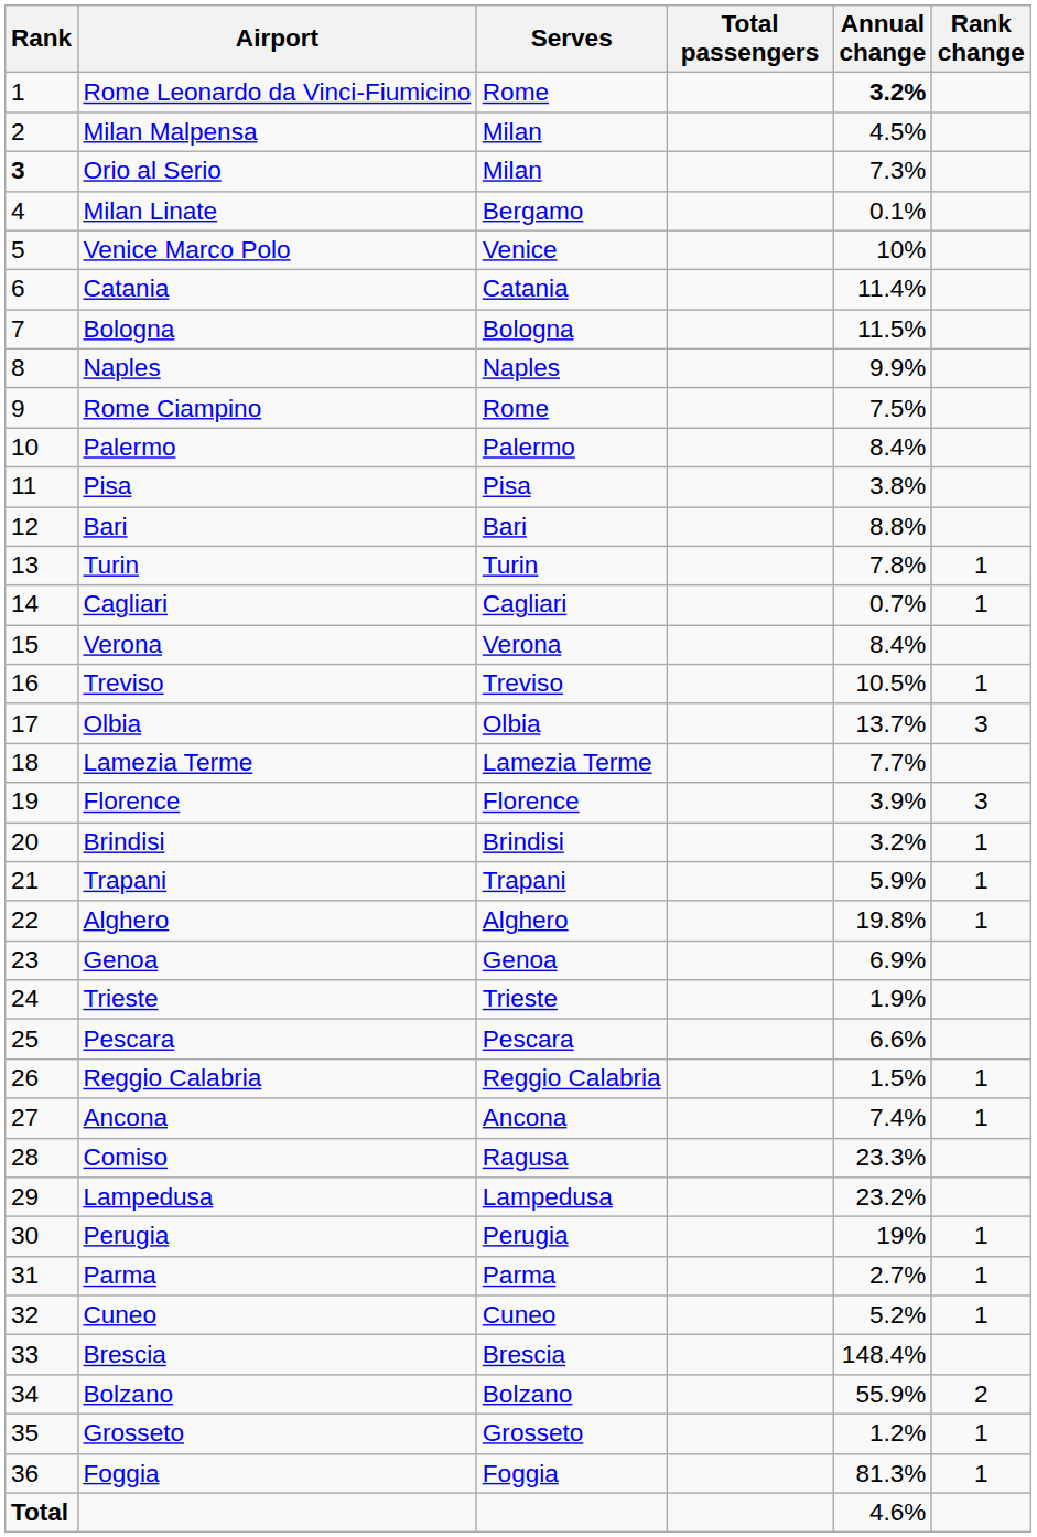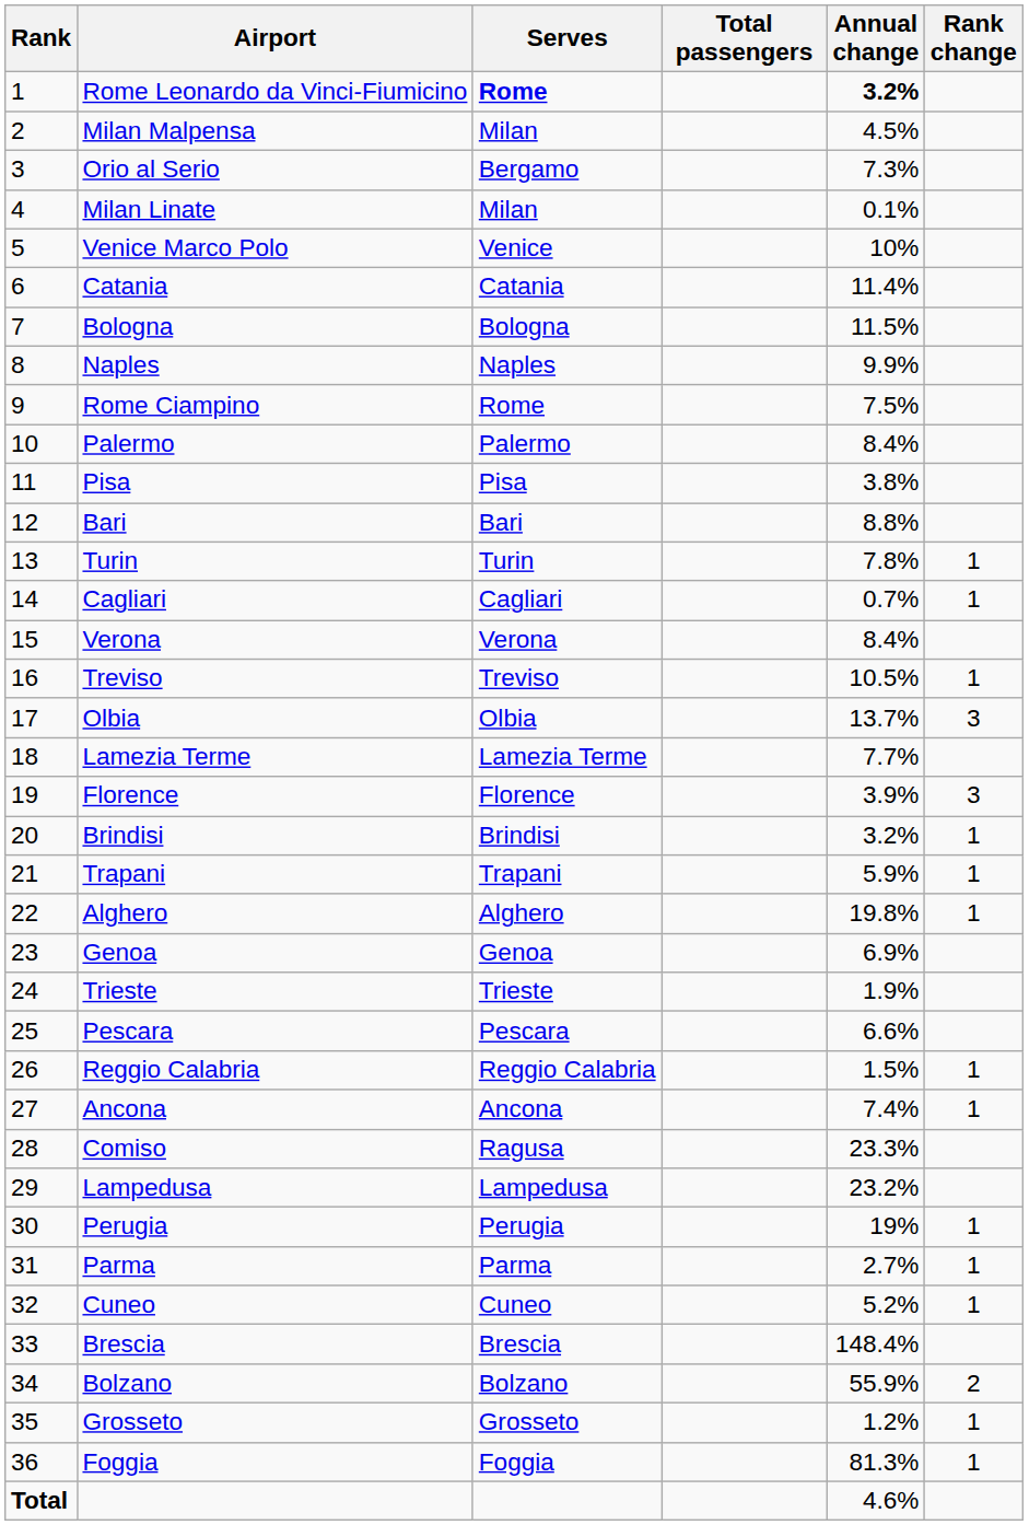Rome Leonardo da Vinci-Fiumicino | Serves: normal -> bold
Orio al Serio | Rank: bold -> normal
Orio al Serio | Serves: Milan -> Bergamo
Milan Linate | Serves: Bergamo -> Milan
